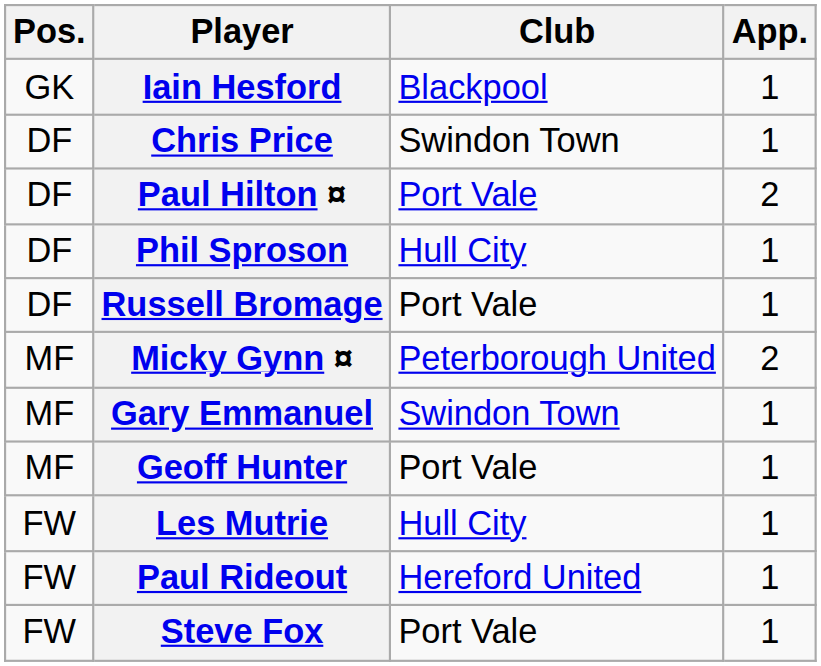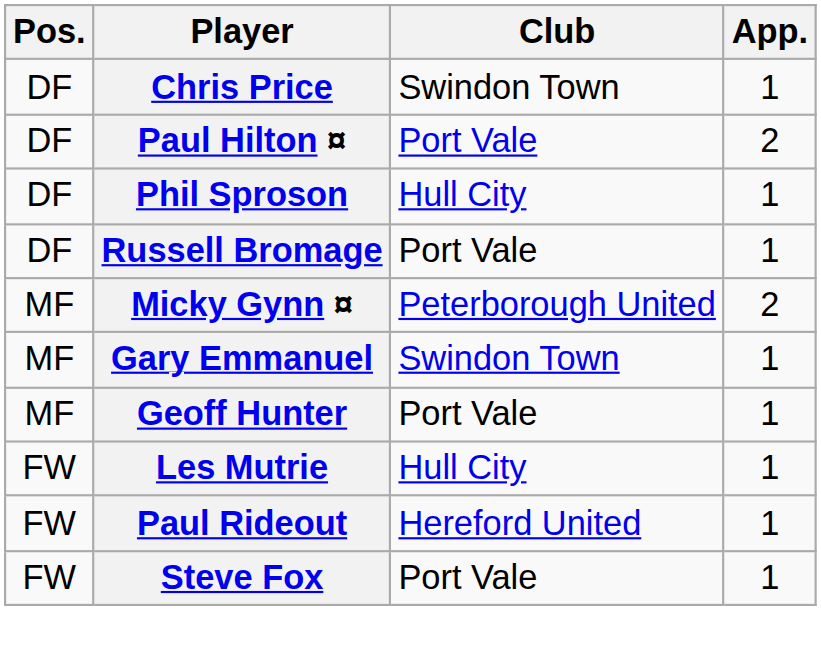- row: GK | Iain Hesford | Blackpool | 1
